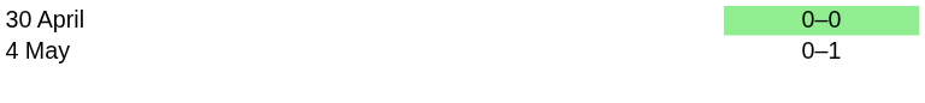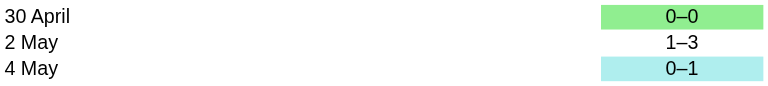+ row: 2 May | 1–3
4 May | column 3: no background -> paleturquoise background
